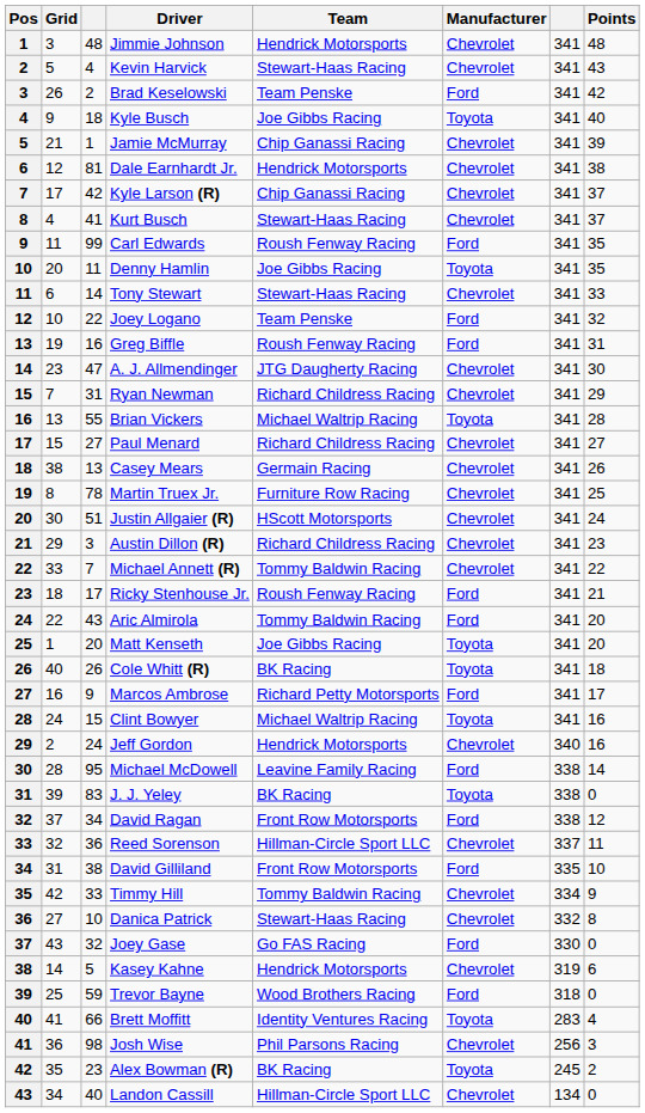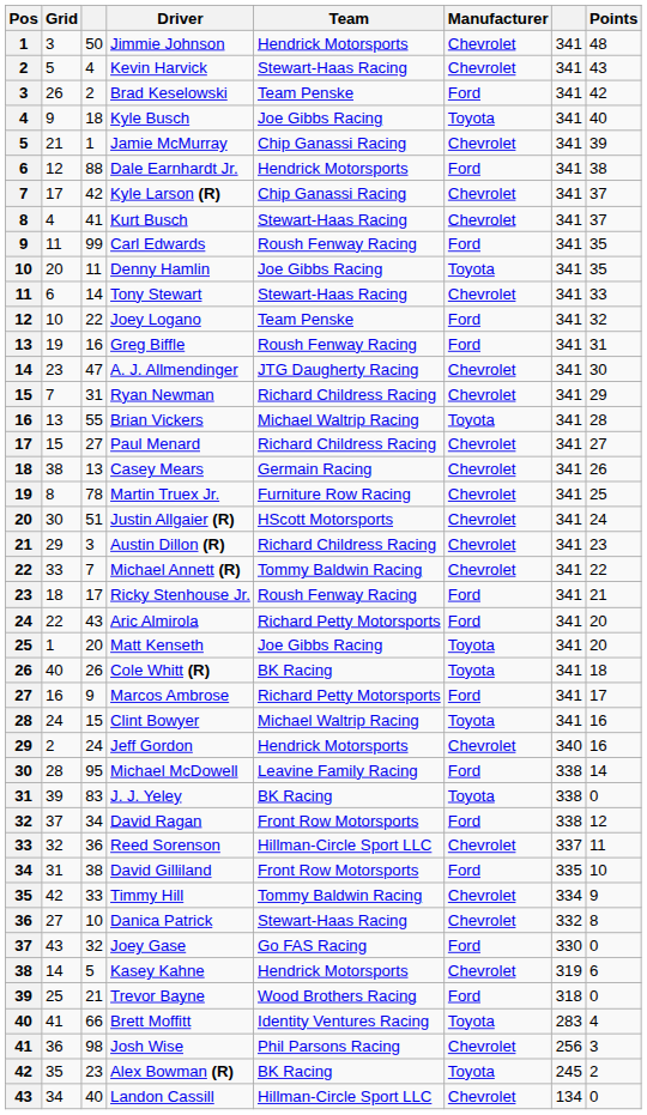Jimmie Johnson | column 3: 48 -> 50
Dale Earnhardt Jr. | column 3: 81 -> 88
Dale Earnhardt Jr. | Manufacturer: Chevrolet -> Ford
Aric Almirola | Team: Tommy Baldwin Racing -> Richard Petty Motorsports
Trevor Bayne | column 3: 59 -> 21
